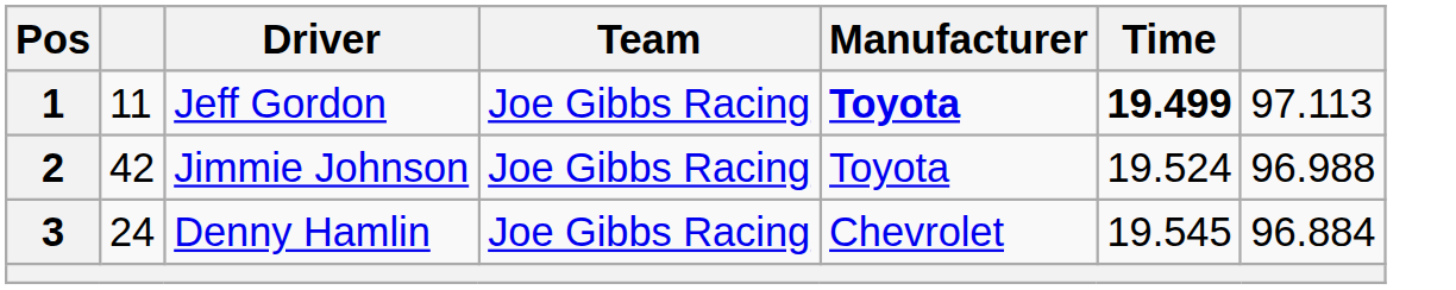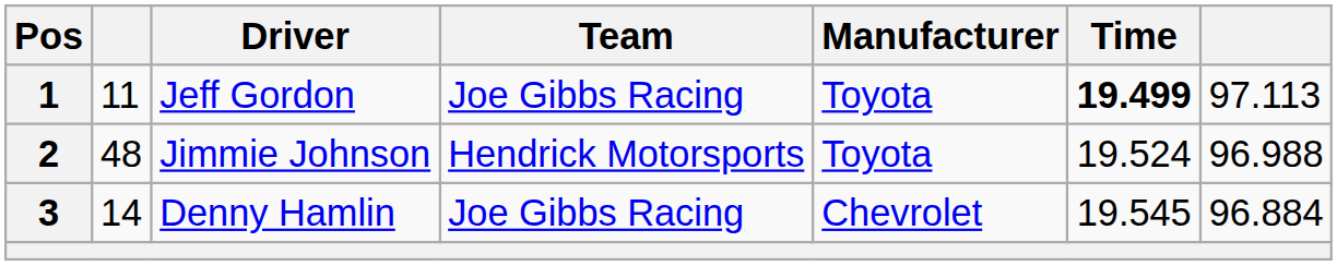1 | Manufacturer: bold -> normal
2 | column 2: 42 -> 48
2 | Team: Joe Gibbs Racing -> Hendrick Motorsports
3 | column 2: 24 -> 14
